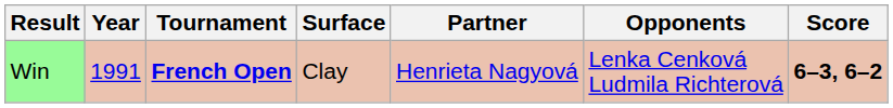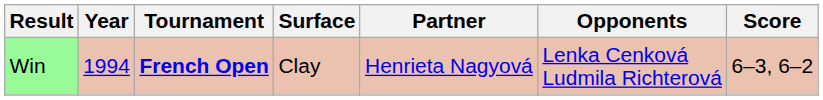Win | Year: 1991 -> 1994
Win | Score: bold -> normal
